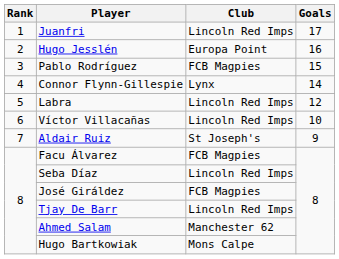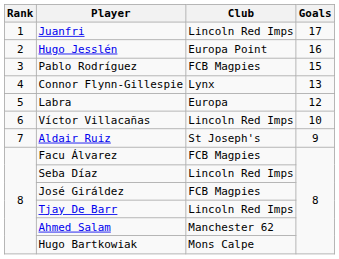Connor Flynn-Gillespie | Goals: 14 -> 13
Labra | Club: Lincoln Red Imps -> Europa
